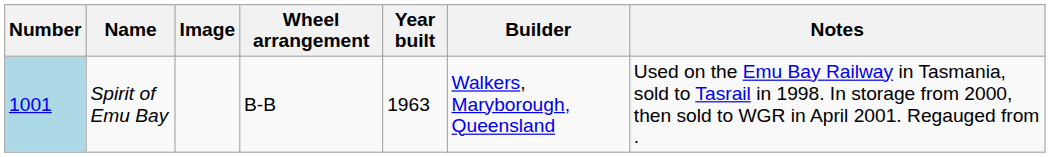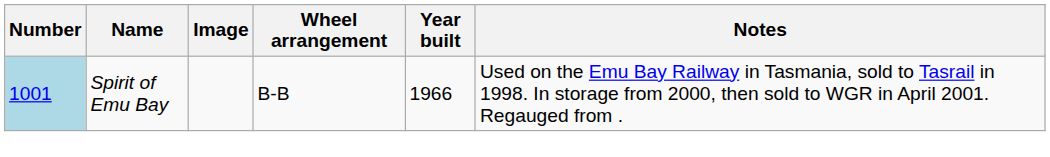- column: Builder | Walkers, Maryborough, Queensland
Spirit of Emu Bay | Year built: 1963 -> 1966
